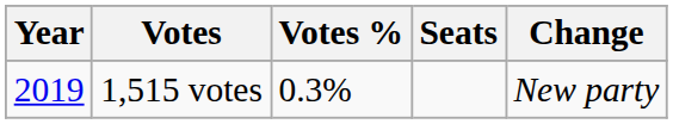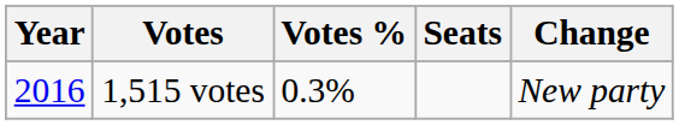1,515 votes | Year: 2019 -> 2016
